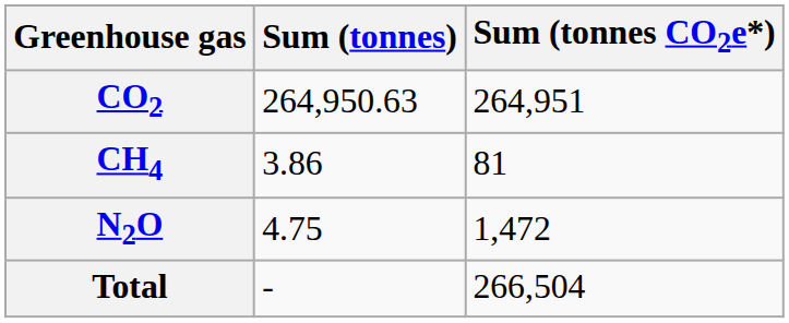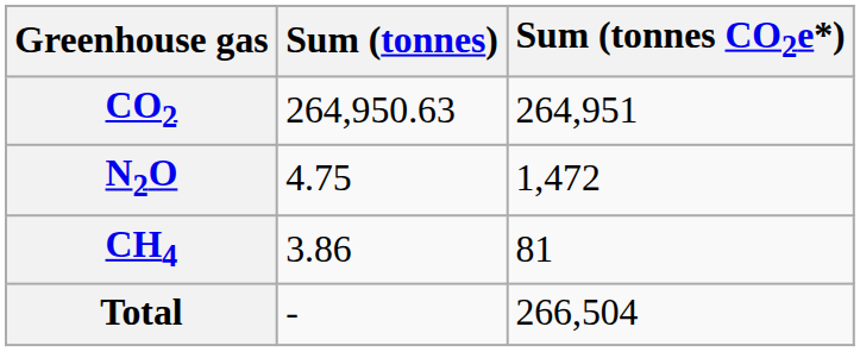rows swapped: CH4 <-> N2O
